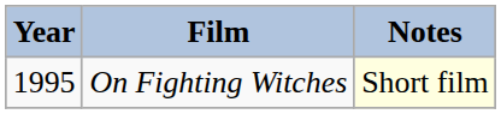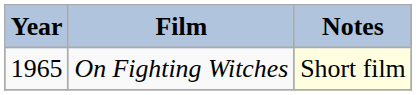On Fighting Witches | Year: 1995 -> 1965
